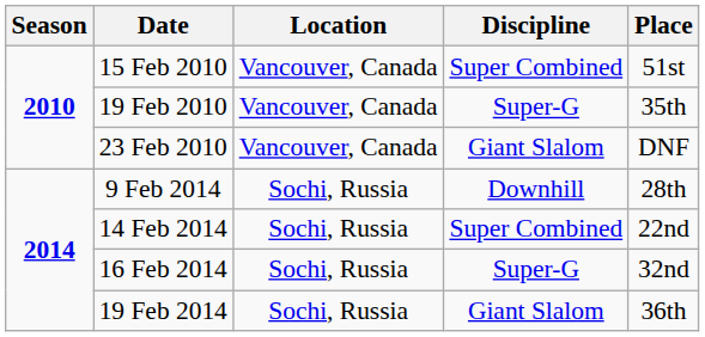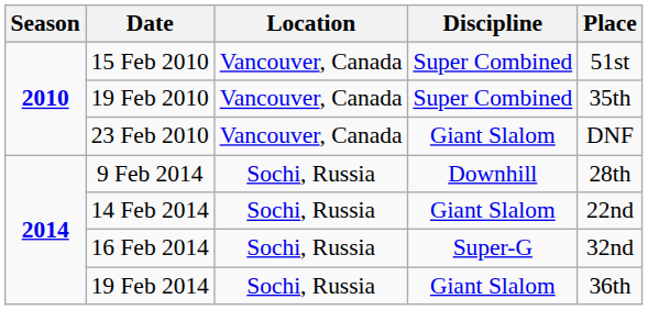19 Feb 2010 | Discipline: Super-G -> Super Combined
14 Feb 2014 | Discipline: Super Combined -> Giant Slalom
